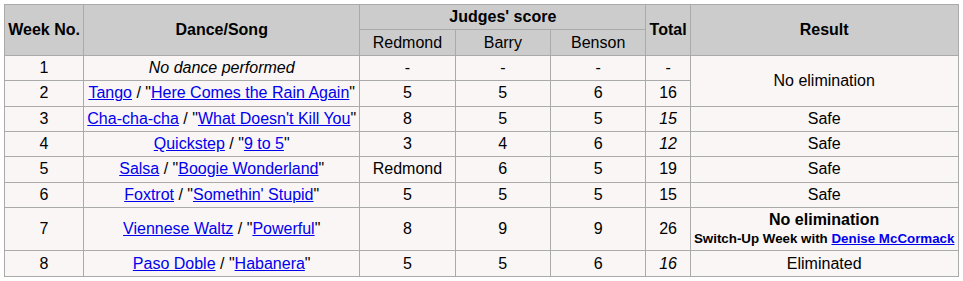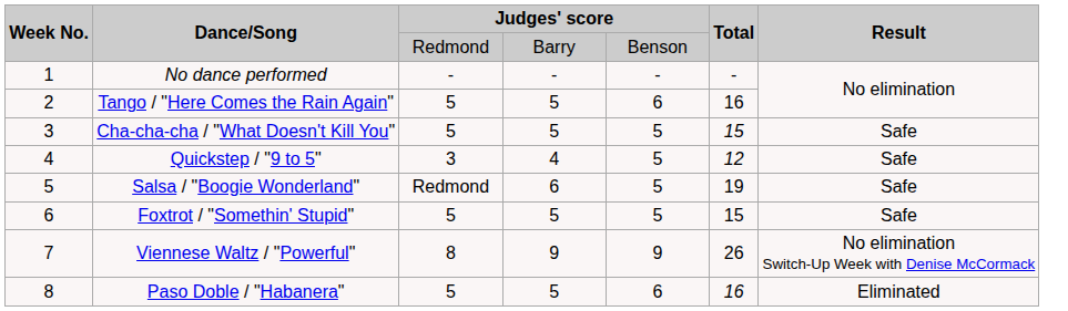Cha-cha-cha / "What Doesn't Kill You" | column 3: 8 -> 5
Quickstep / "9 to 5" | column 5: 6 -> 5
Viennese Waltz / "Powerful" | Result: bold -> normal
